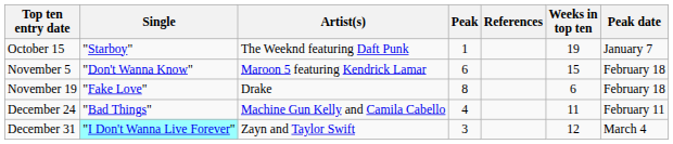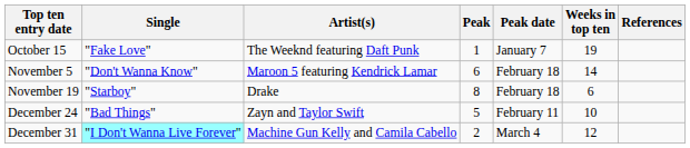columns swapped: Peak date <-> References
October 15 | Single: "Starboy" -> "Fake Love"
November 5 | Weeks in top ten: 15 -> 14
November 19 | Single: "Fake Love" -> "Starboy"
December 24 | Artist(s): Machine Gun Kelly and Camila Cabello -> Zayn and Taylor Swift
December 24 | Peak: 4 -> 5
December 24 | Weeks in top ten: 11 -> 10
December 31 | Artist(s): Zayn and Taylor Swift -> Machine Gun Kelly and Camila Cabello
December 31 | Peak: 3 -> 2
